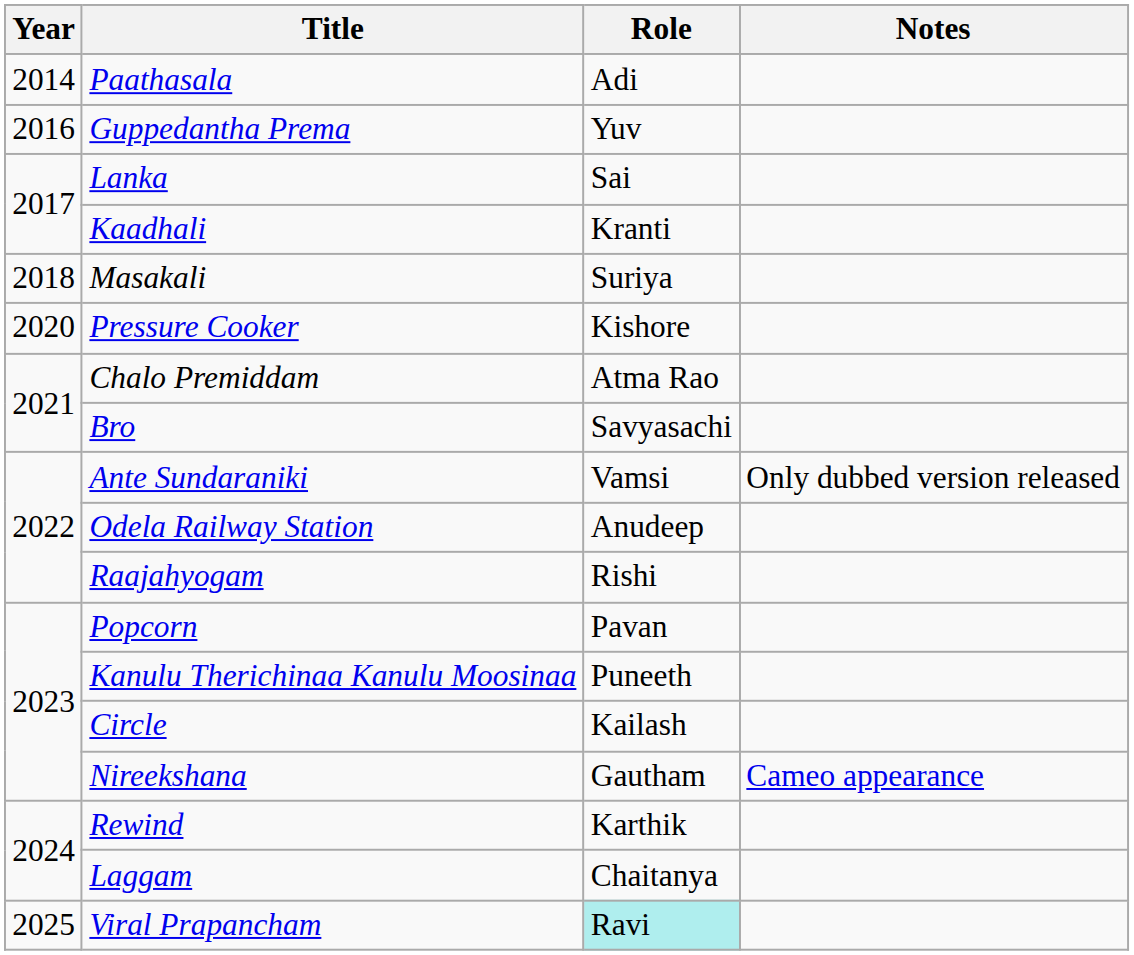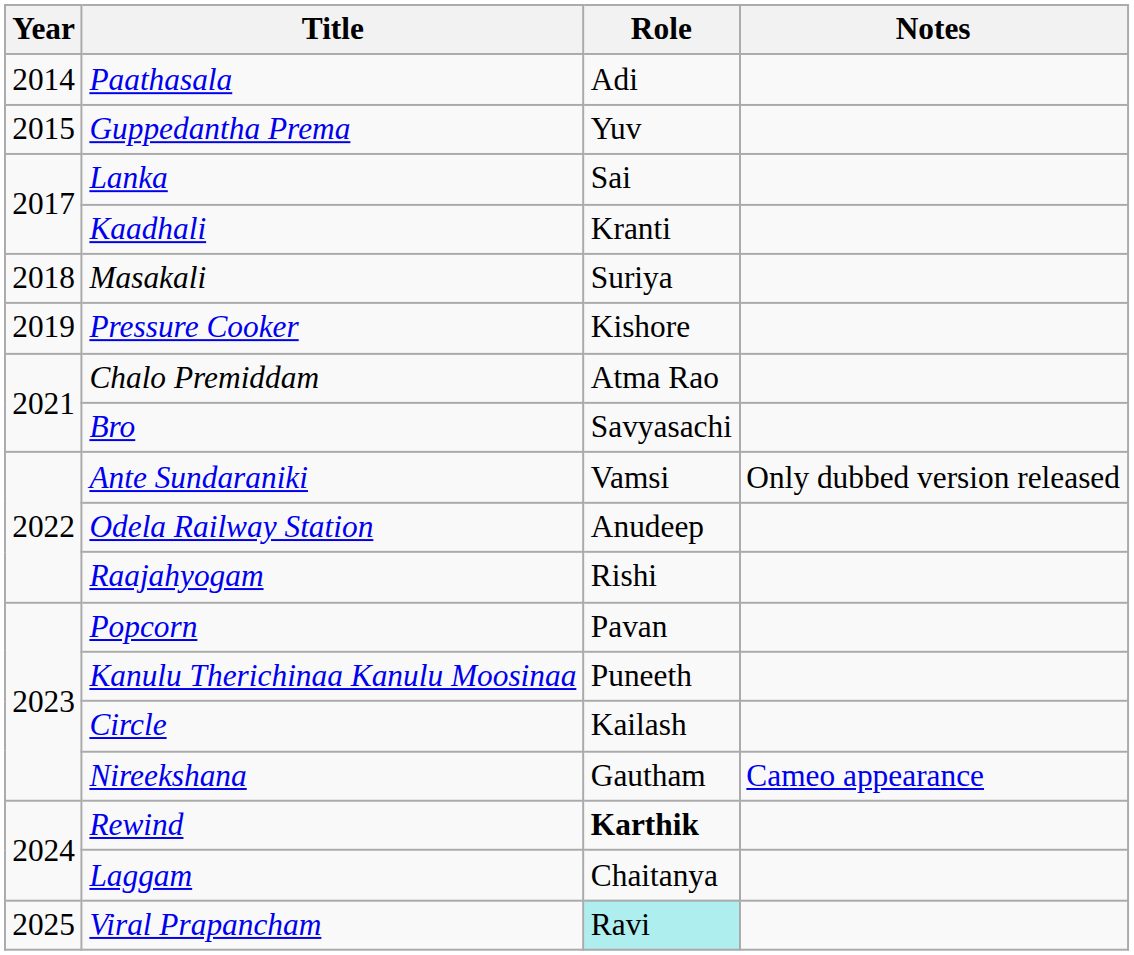Guppedantha Prema | Year: 2016 -> 2015
Pressure Cooker | Year: 2020 -> 2019
Rewind | Role: normal -> bold
